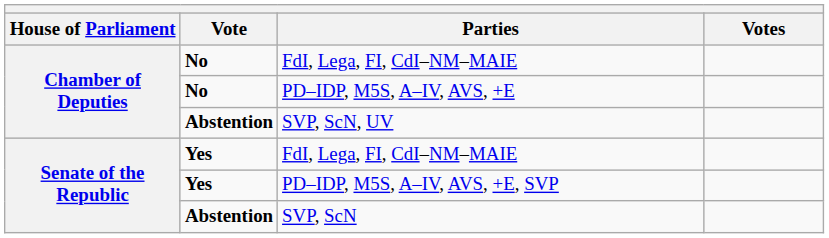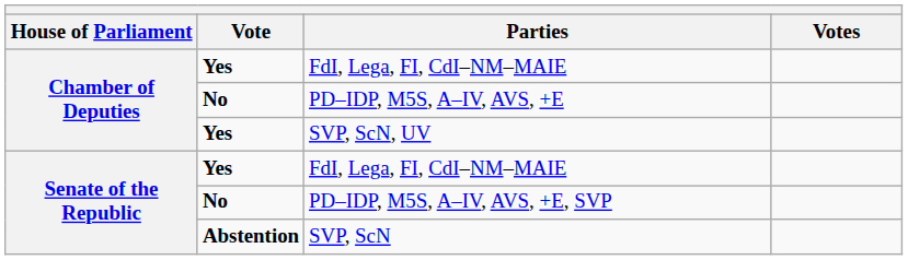Chamber of Deputies / FdI, Lega, FI, CdI–NM–MAIE | Vote: No -> Yes
SVP, ScN, UV | Vote: Abstention -> Yes
PD–IDP, M5S, A–IV, AVS, +E, SVP | Vote: Yes -> No
